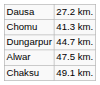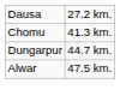- row: Chaksu | 49.1 km.
